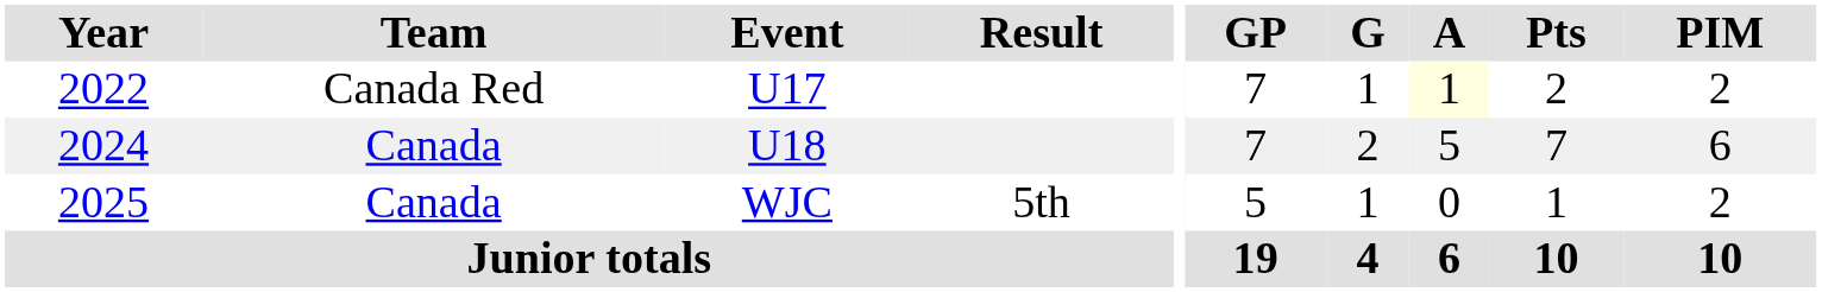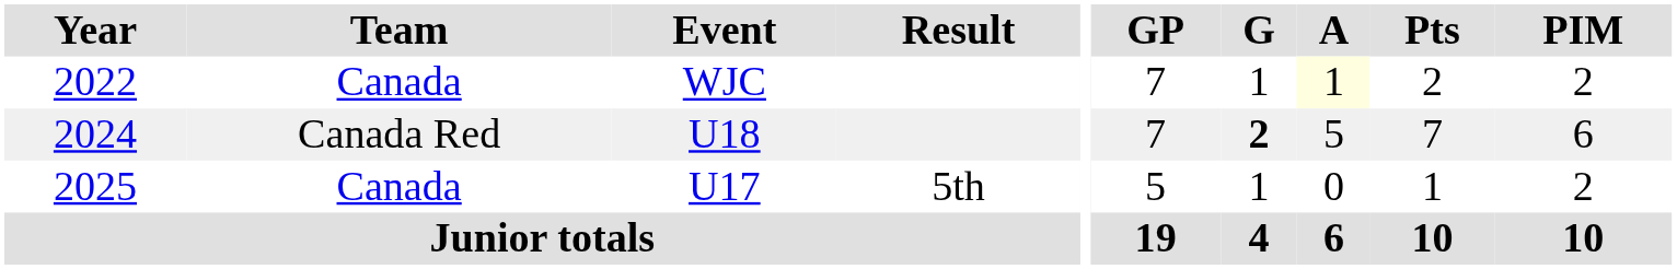2022 | Team: Canada Red -> Canada
2022 | Event: U17 -> WJC
2024 | Team: Canada -> Canada Red
2024 | G: normal -> bold
2025 | Event: WJC -> U17
